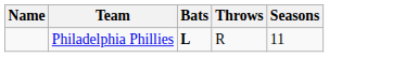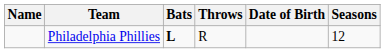+ column: Date of Birth
Philadelphia Phillies | Seasons: 11 -> 12
